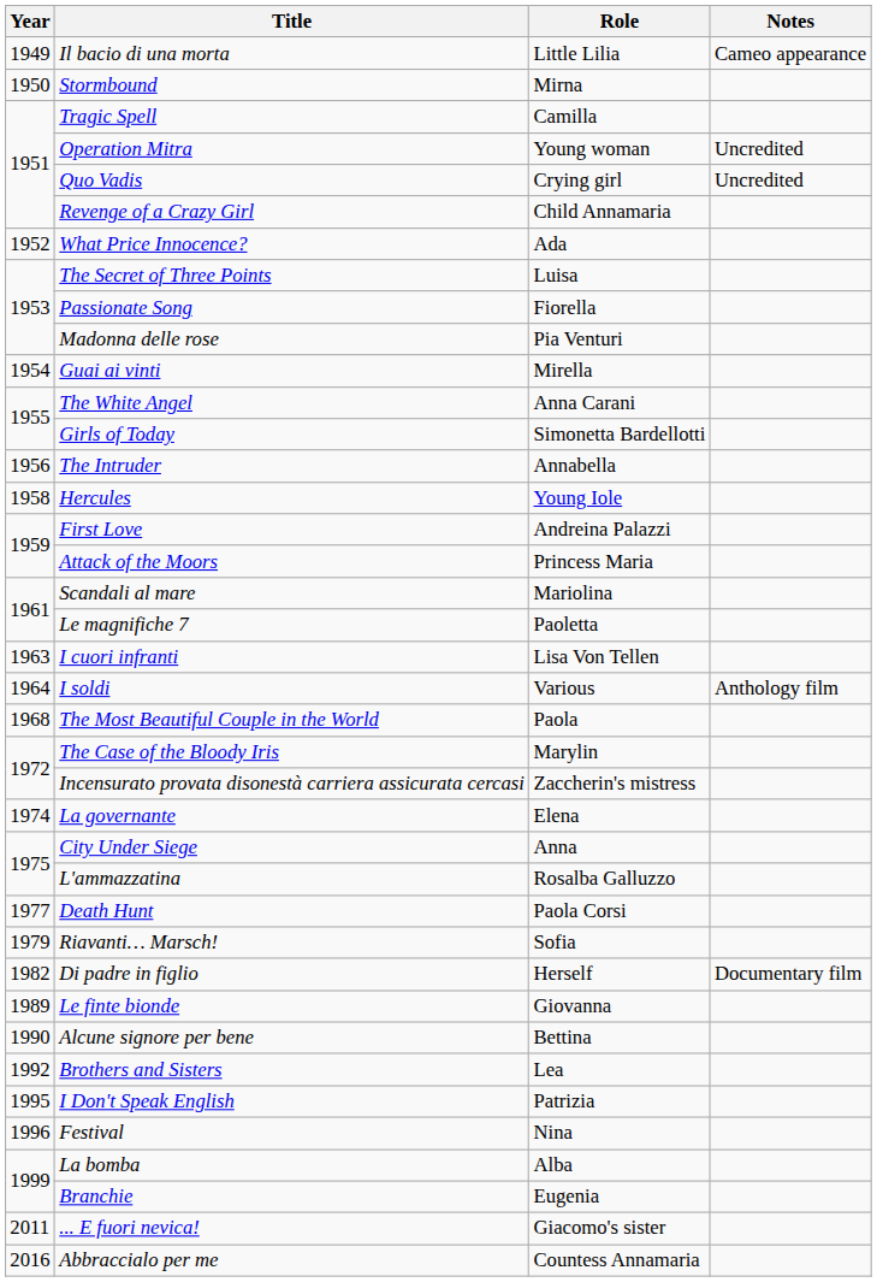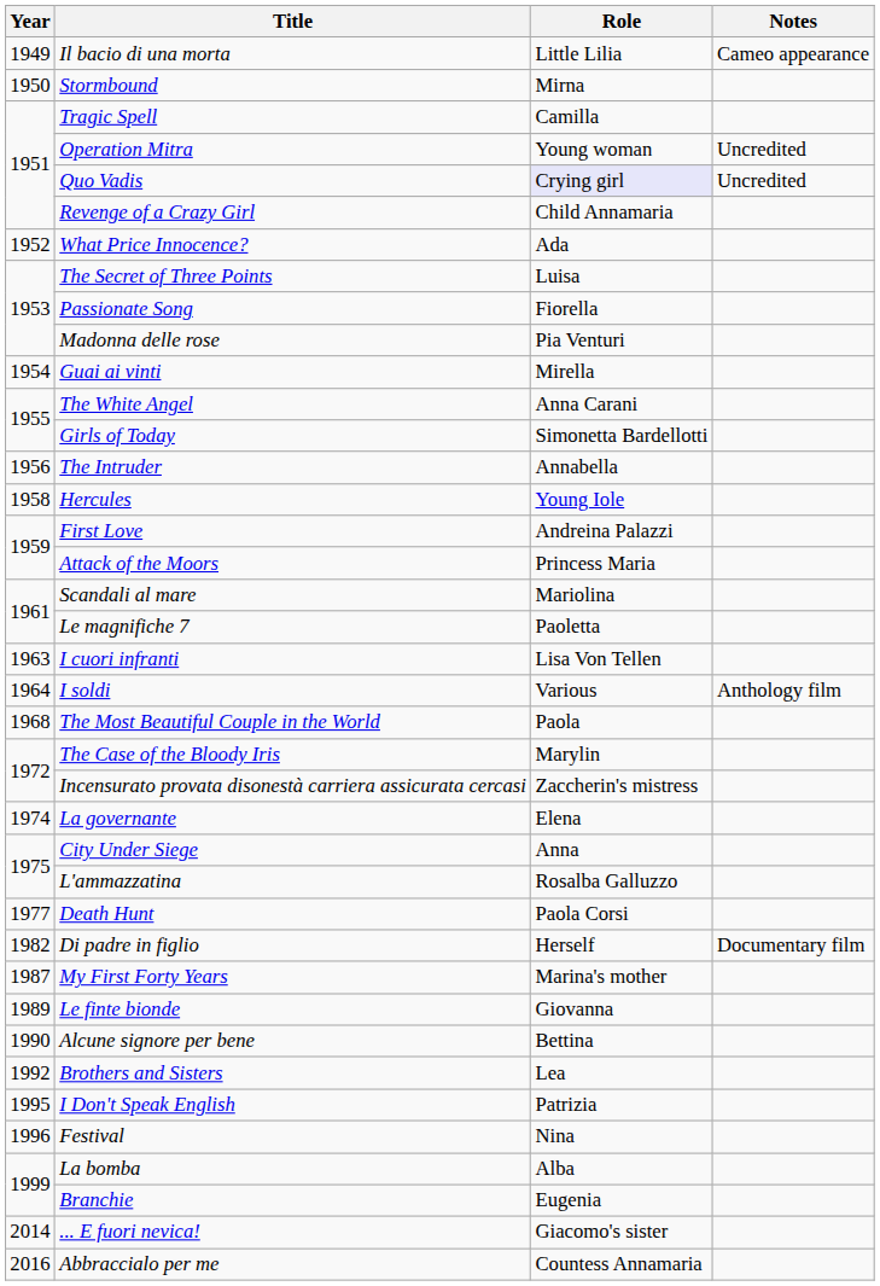Quo Vadis | Role: no background -> lavender background
- row: 1979 | Riavanti… Marsch! | Sofia
+ row: 1987 | My First Forty Years | Marina's mother
... E fuori nevica! | Year: 2011 -> 2014
